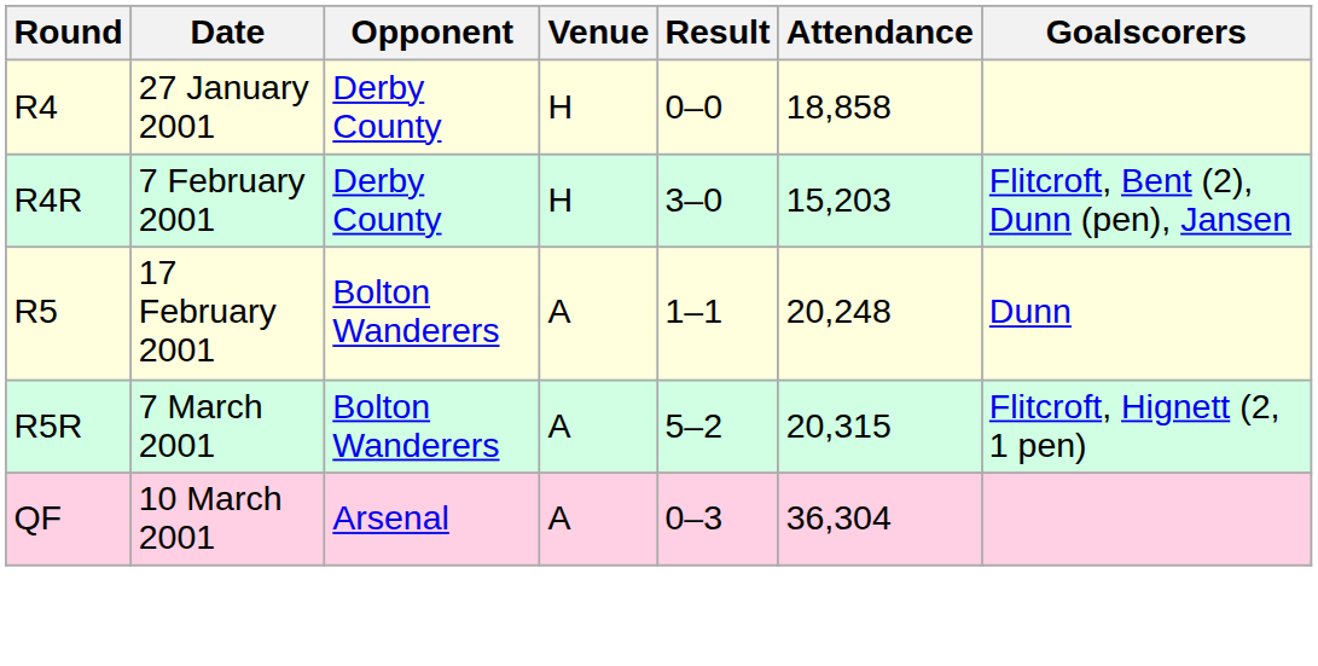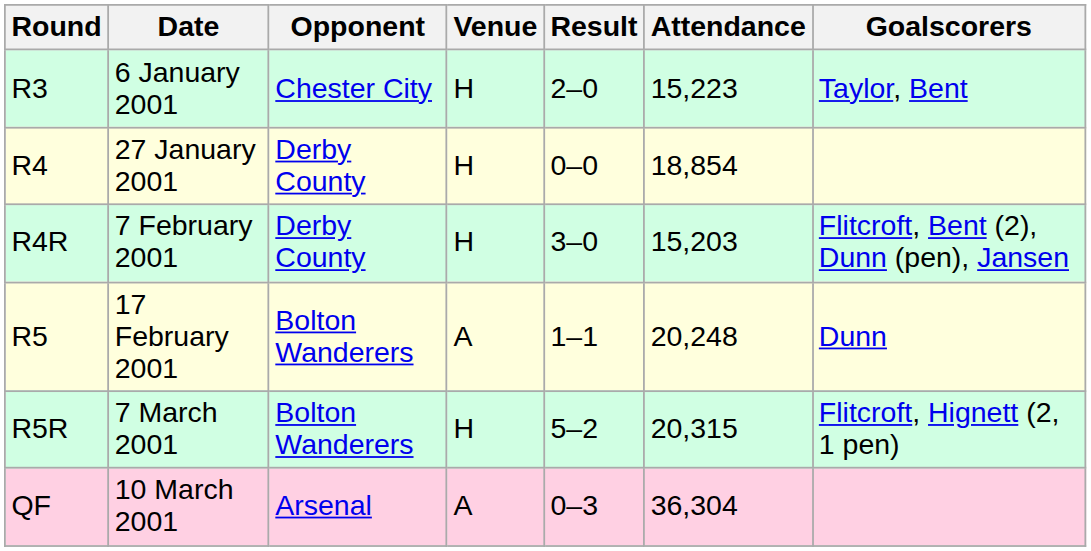+ row: R3 | 6 January 2001 | Chester City | H | 2–0 | 15,223 | Taylor, Bent
R4 | Attendance: 18,858 -> 18,854
R5R | Venue: A -> H
